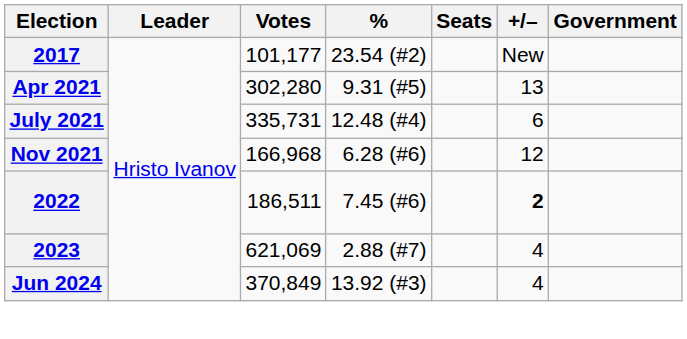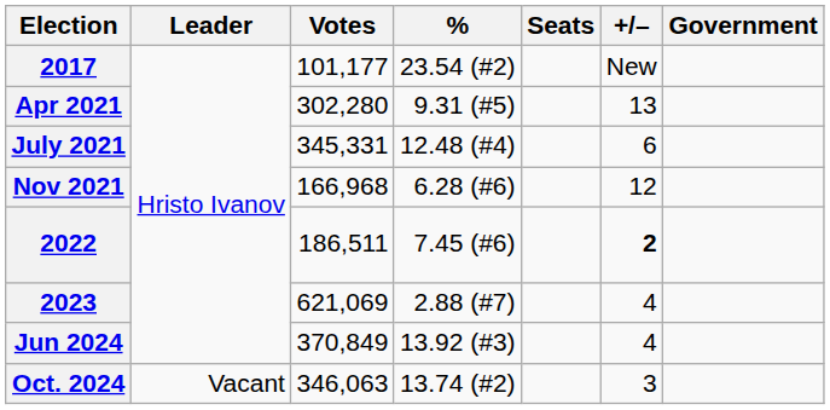July 2021 | Votes: 335,731 -> 345,331
+ row: Oct. 2024 | Vacant | 346,063 | 13.74 (#2) | 3
